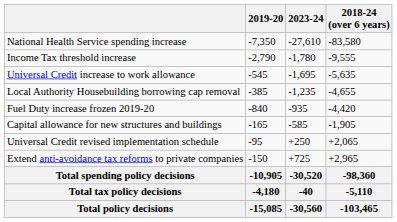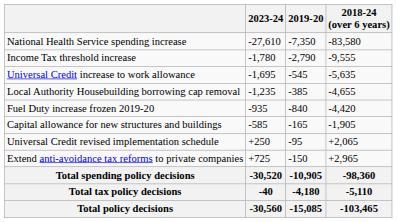columns swapped: 2019-20 <-> 2023-24
